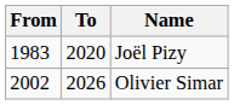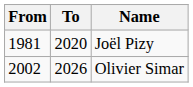Joël Pizy | From: 1983 -> 1981
